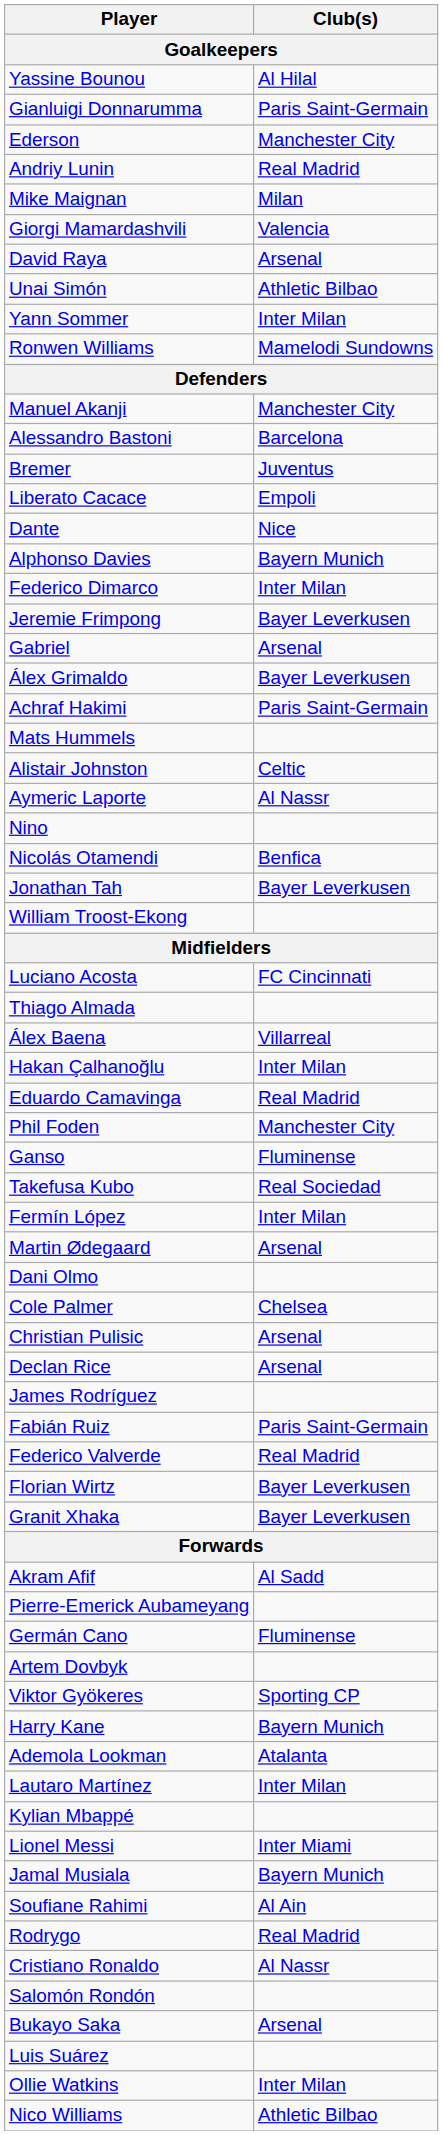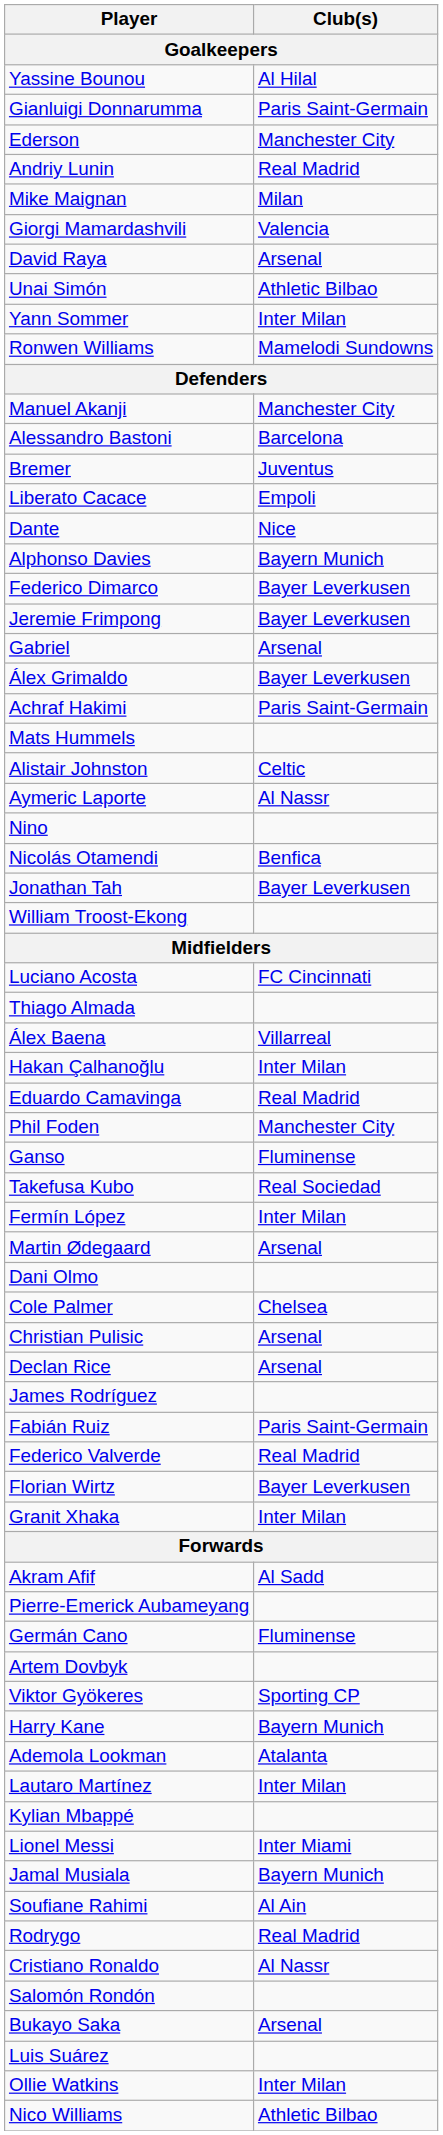Federico Dimarco | Club(s): Inter Milan -> Bayer Leverkusen
Granit Xhaka | Club(s): Bayer Leverkusen -> Inter Milan
